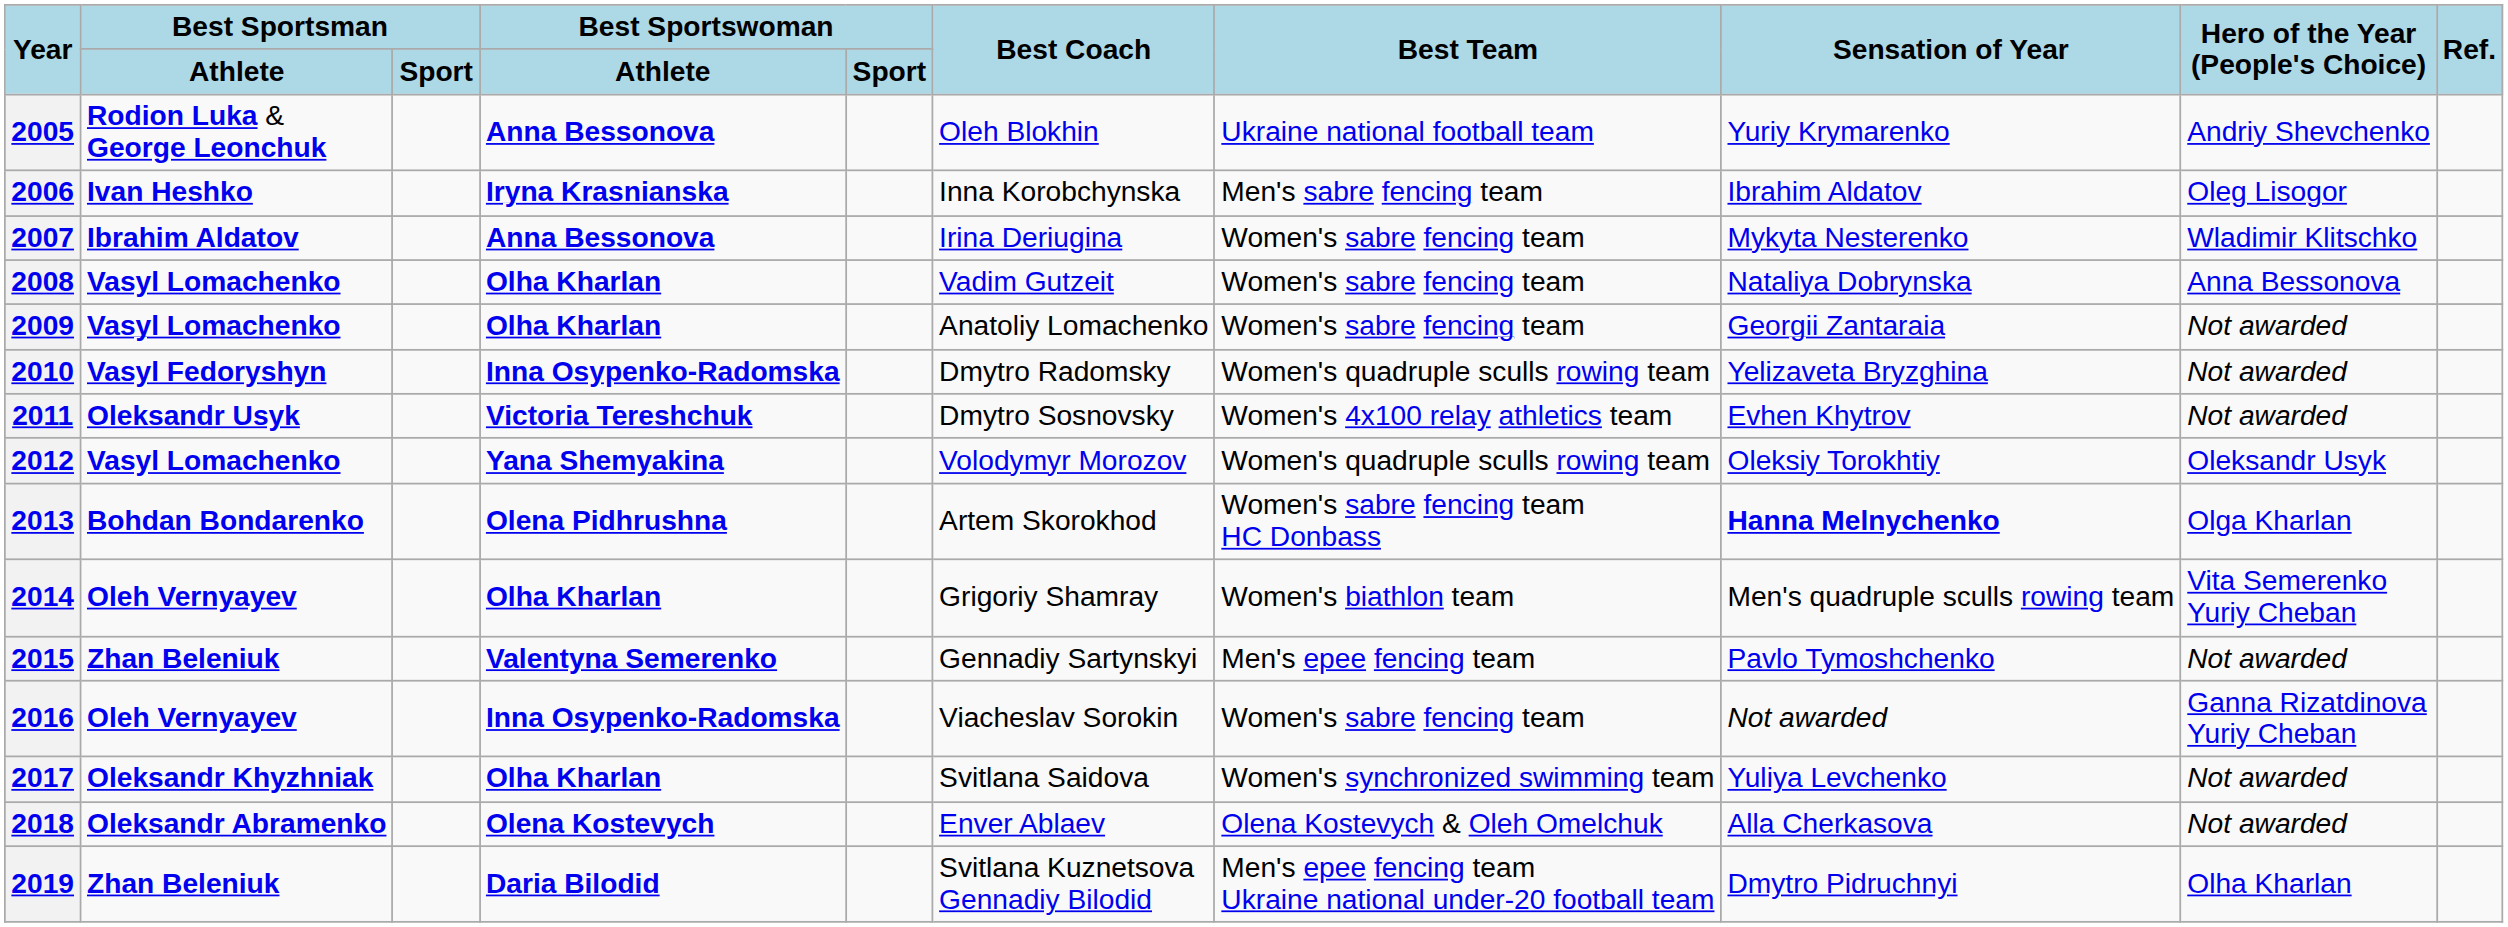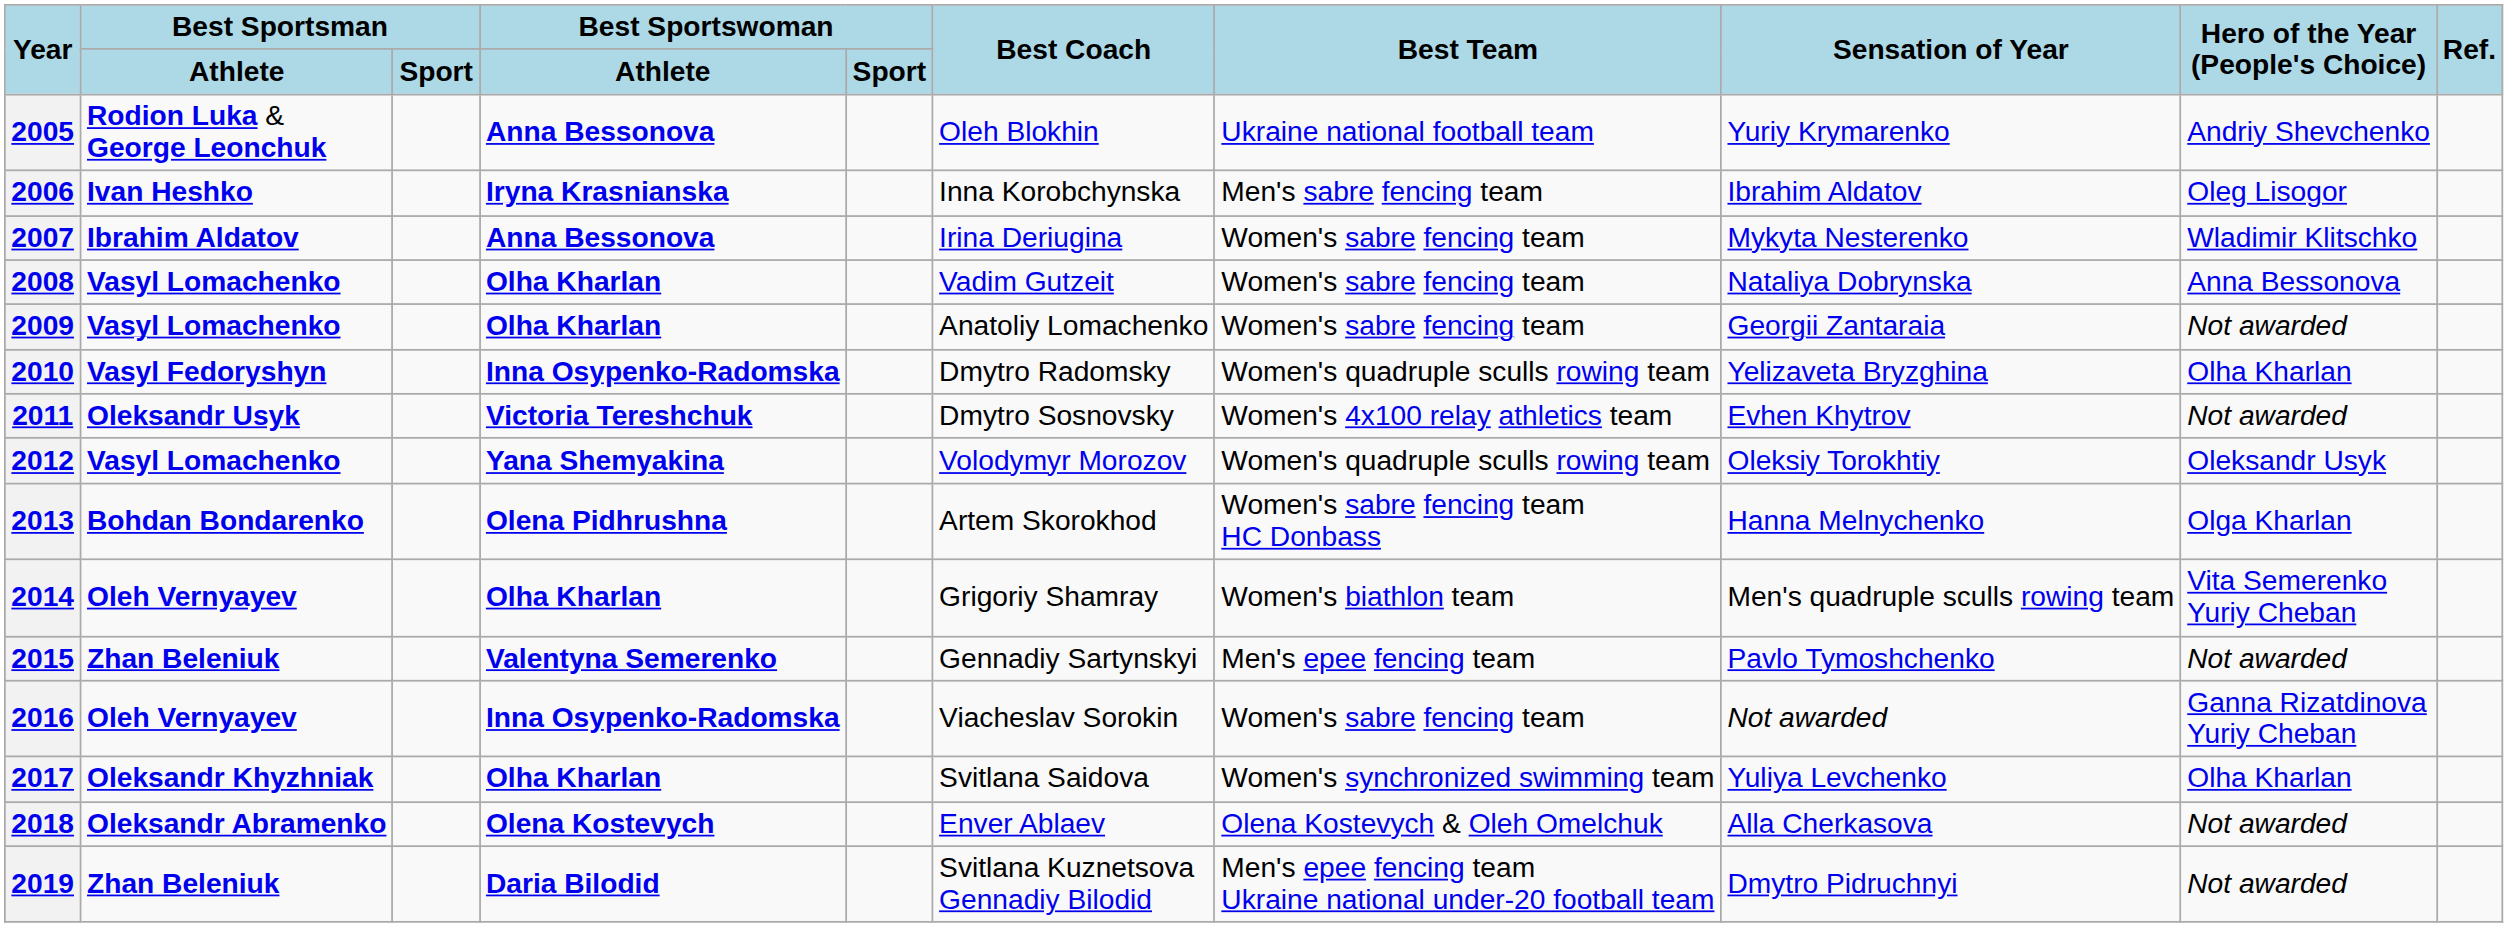2010 | Hero of the Year (People's Choice): Not awarded -> Olha Kharlan
2013 | Sensation of Year: bold -> normal
2017 | Hero of the Year (People's Choice): Not awarded -> Olha Kharlan
2019 | Hero of the Year (People's Choice): Olha Kharlan -> Not awarded
